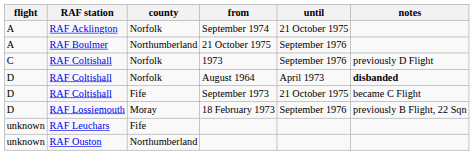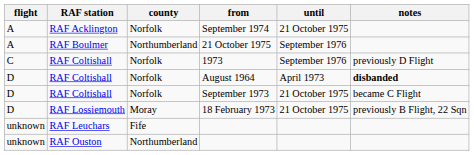September 1973 | county: Fife -> Norfolk
18 February 1973 | until: September 1976 -> 21 October 1975
